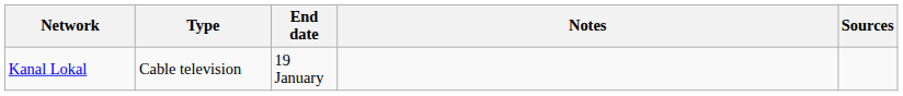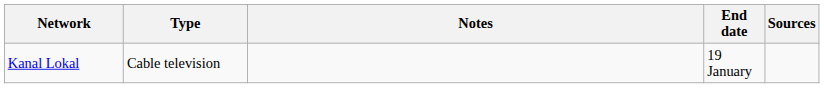columns swapped: End date <-> Notes
